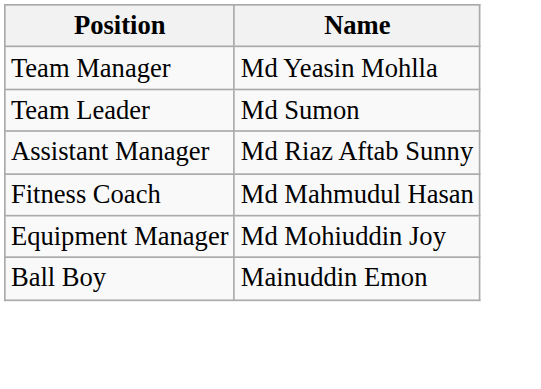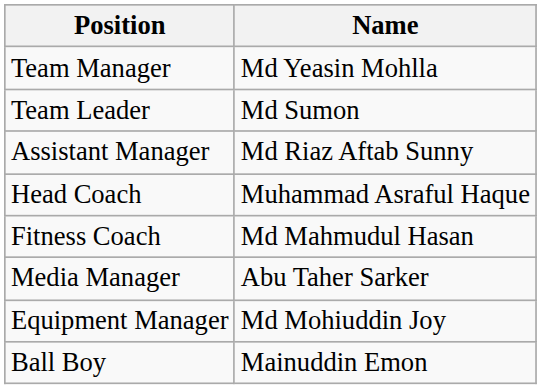+ row: Head Coach | Muhammad Asraful Haque
+ row: Media Manager | Abu Taher Sarker
